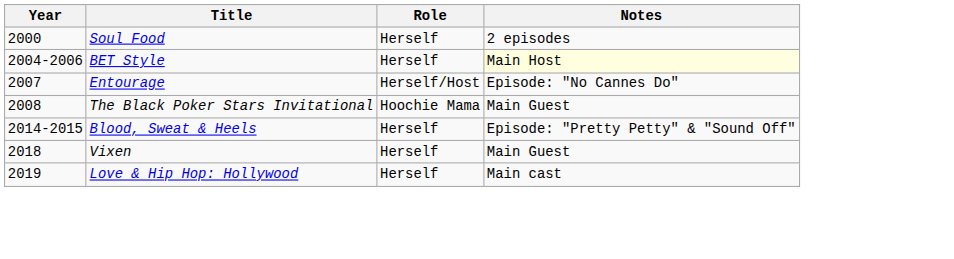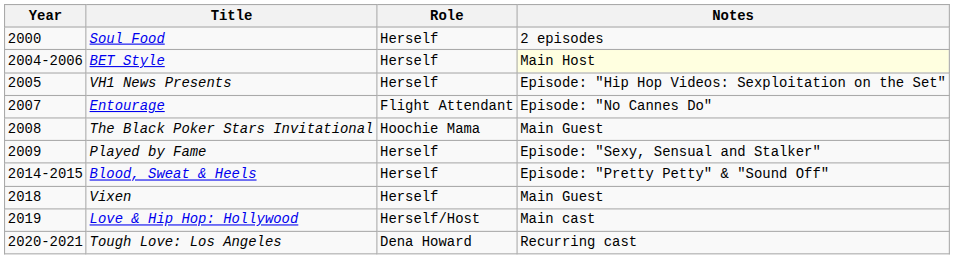+ row: 2005 | VH1 News Presents | Herself | Episode: "Hip Hop Videos: Sexploitation on the Set"
Entourage | Role: Herself/Host -> Flight Attendant
+ row: 2009 | Played by Fame | Herself | Episode: "Sexy, Sensual and Stalker"
Love & Hip Hop: Hollywood | Role: Herself -> Herself/Host
+ row: 2020-2021 | Tough Love: Los Angeles | Dena Howard | Recurring cast
